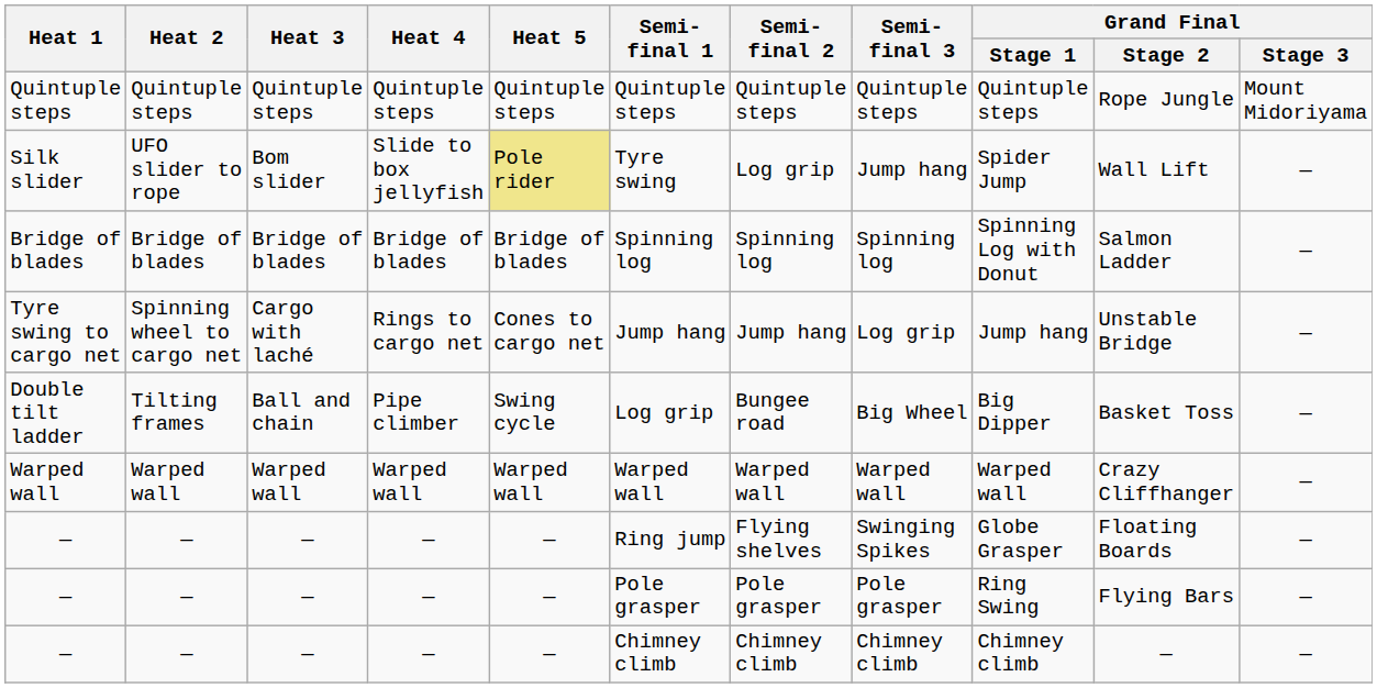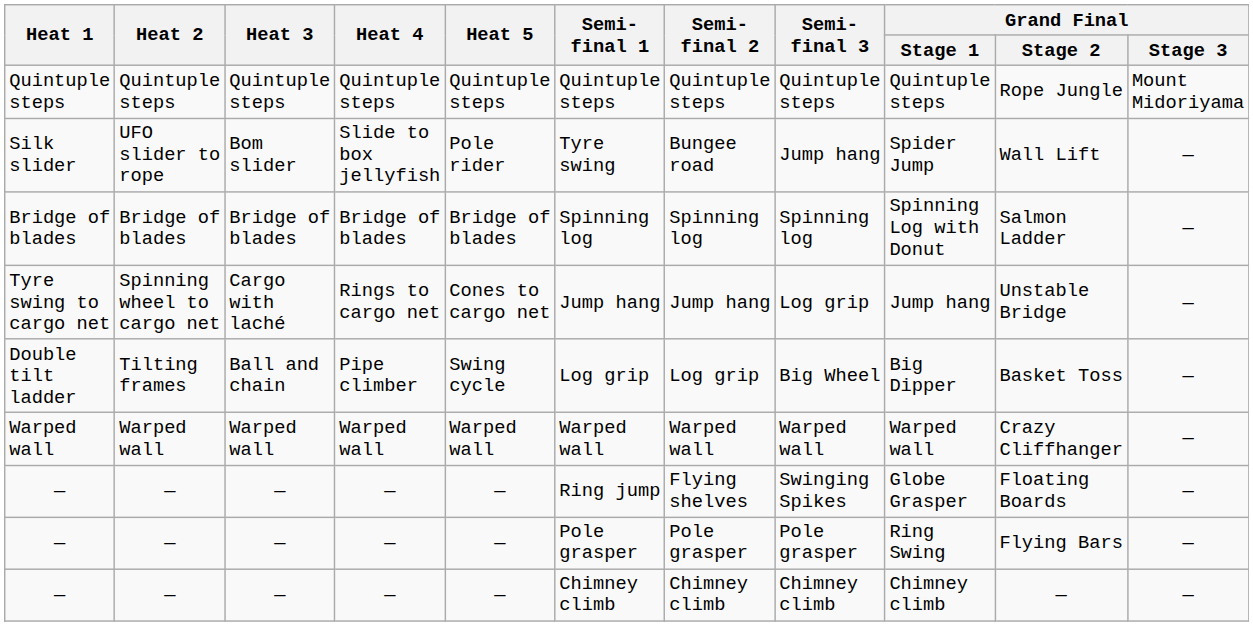Silk slider | Heat 5: khaki background -> no background
Silk slider | Semi-final 2: Log grip -> Bungee road
Double tilt ladder | Semi-final 2: Bungee road -> Log grip
